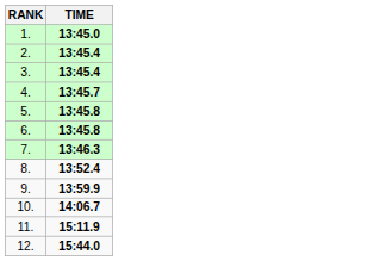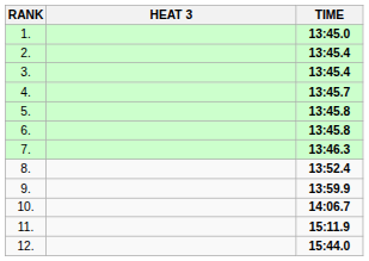+ column: HEAT 3
